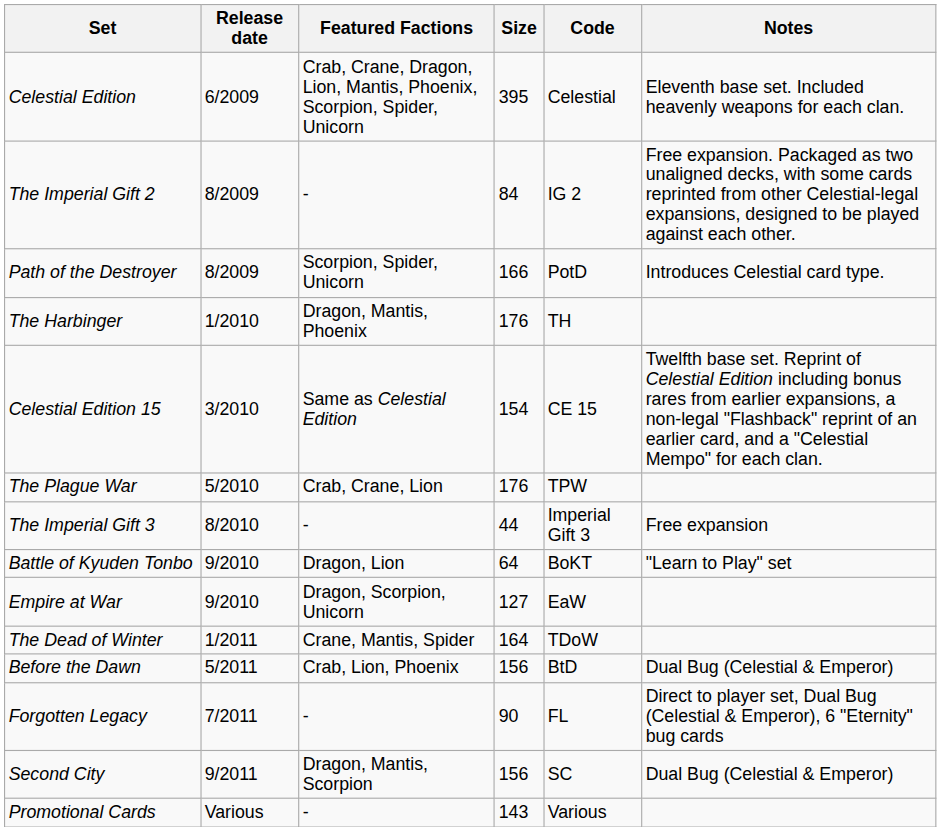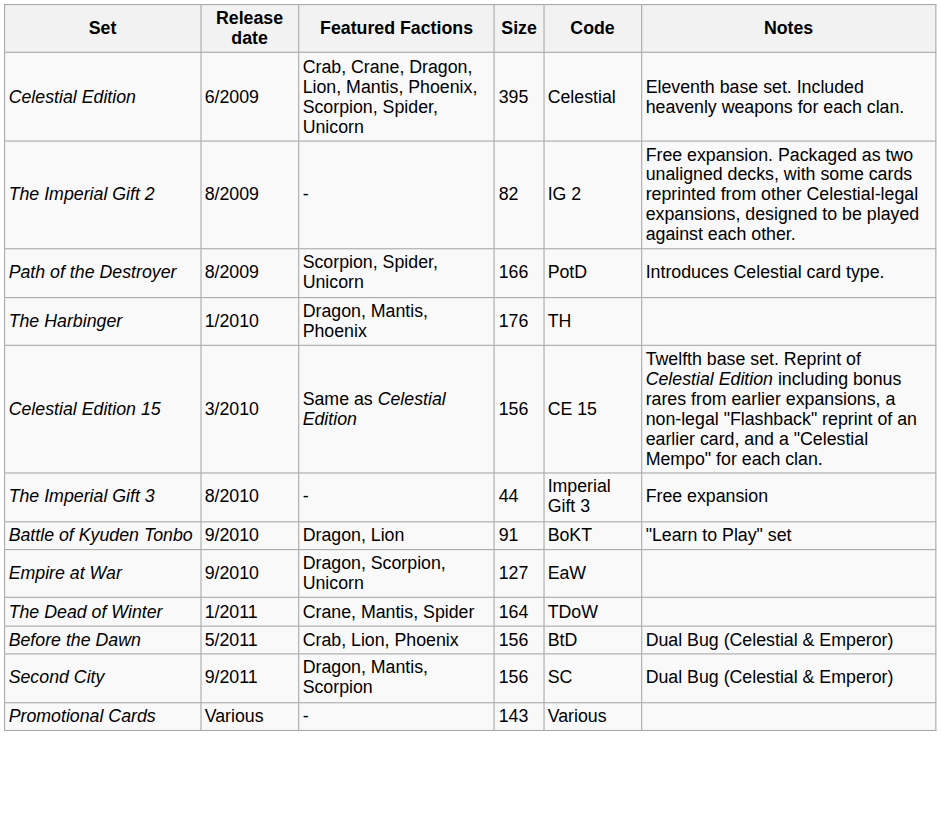The Imperial Gift 2 | Size: 84 -> 82
Celestial Edition 15 | Size: 154 -> 156
- row: The Plague War | 5/2010 | Crab, Crane, Lion | 176 | TPW
Battle of Kyuden Tonbo | Size: 64 -> 91
- row: Forgotten Legacy | 7/2011 | - | 90 | FL | Direct to player set, Dual Bug (Celestial & Emperor), 6 "Eternity" bug cards
